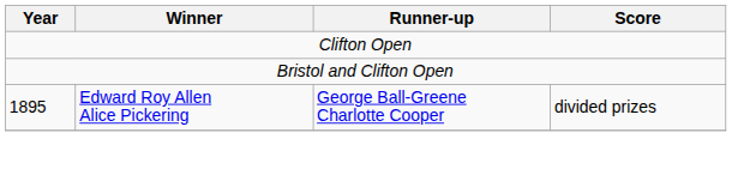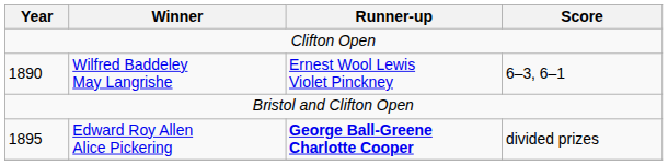+ row: 1890 | Wilfred Baddeley May Langrishe | Ernest Wool Lewis Violet Pinckney | 6–3, 6–1
1895 | Runner-up: normal -> bold
